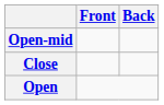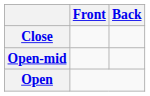rows swapped: Close <-> Open-mid
